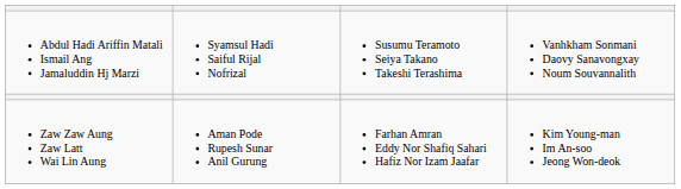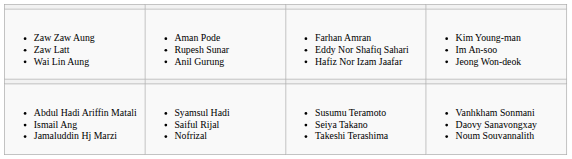rows swapped: Abdul Hadi Ariffin Matali Ismail Ang Jamaluddin Hj Marzi <-> Zaw Zaw Aung Zaw Latt Wai Lin Aung
